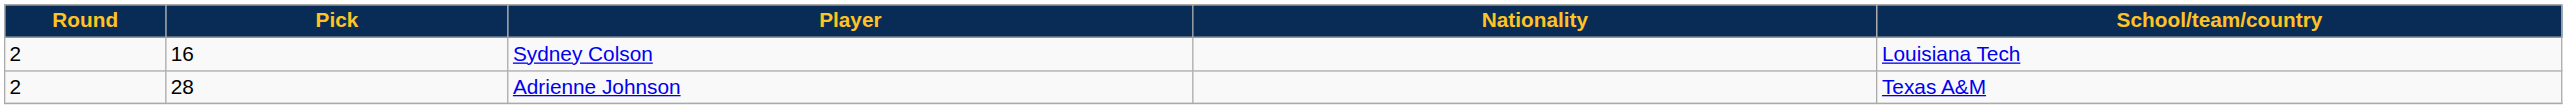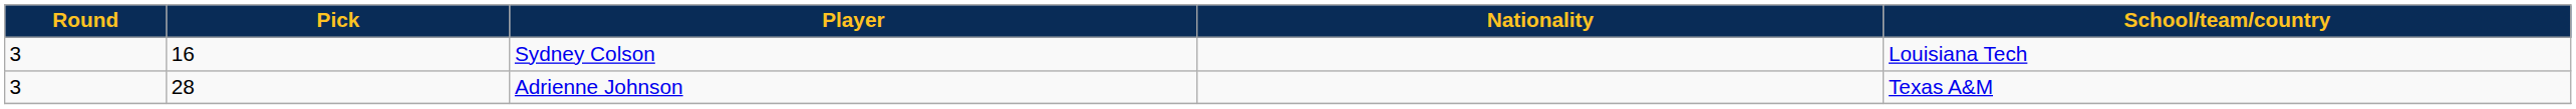Sydney Colson | Round: 2 -> 3
Adrienne Johnson | Round: 2 -> 3
